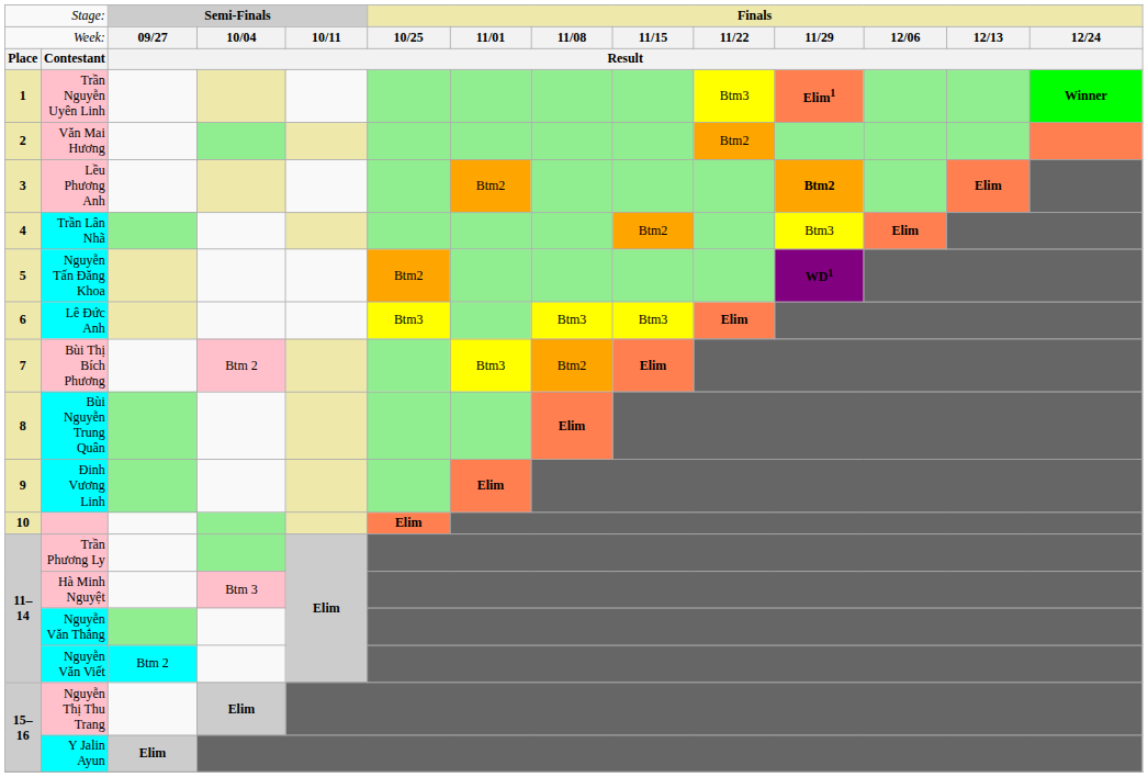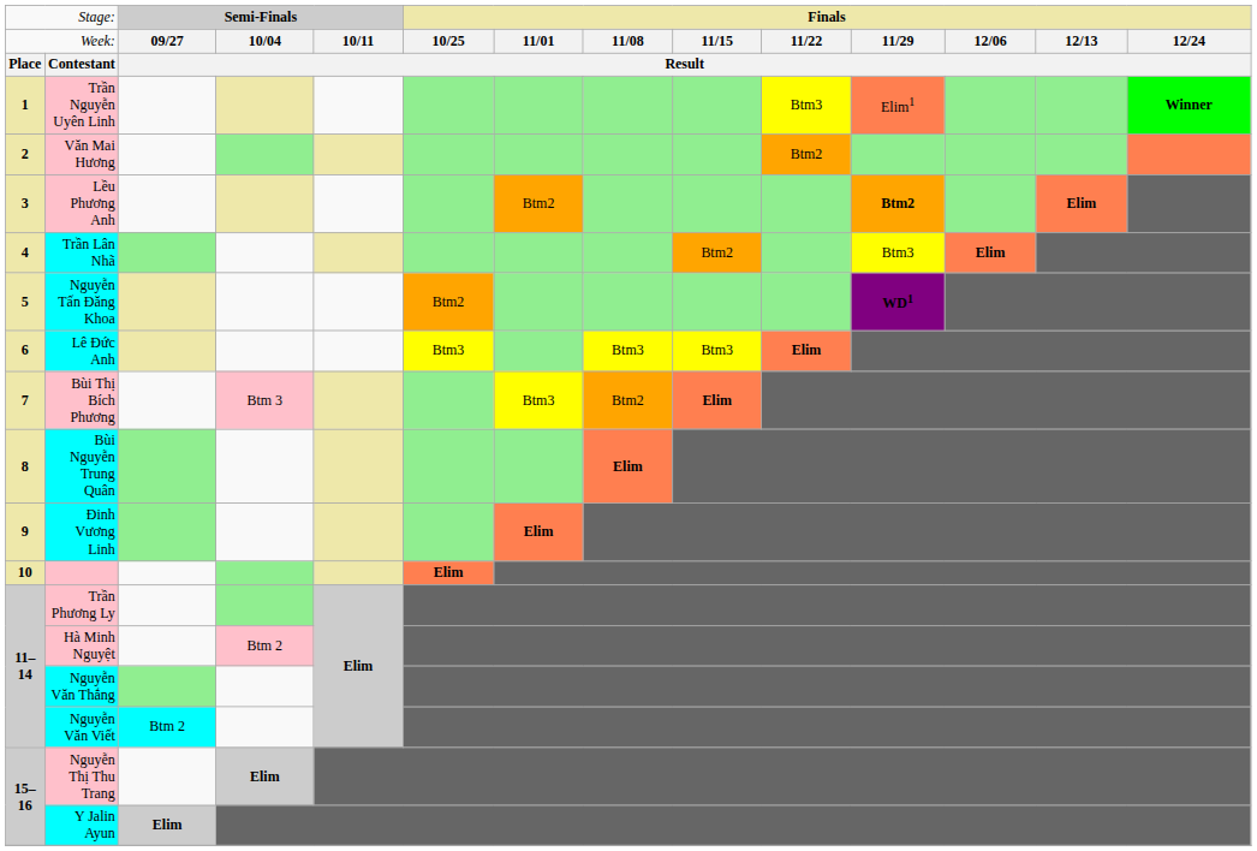Trần Nguyễn Uyên Linh | column 11: bold -> normal
Bùi Thị Bích Phương | column 4: Btm 2 -> Btm 3
Hà Minh Nguyệt | column 4: Btm 3 -> Btm 2
